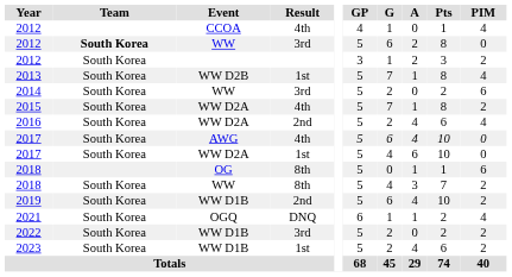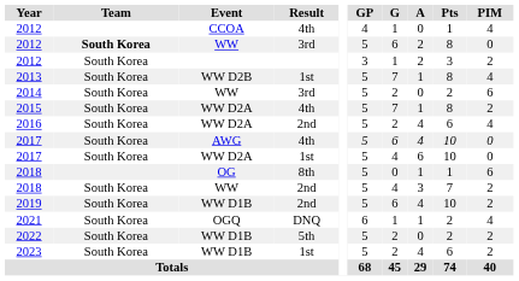2018 / WW | Result: 8th -> 2nd
2022 | Result: 3rd -> 5th
